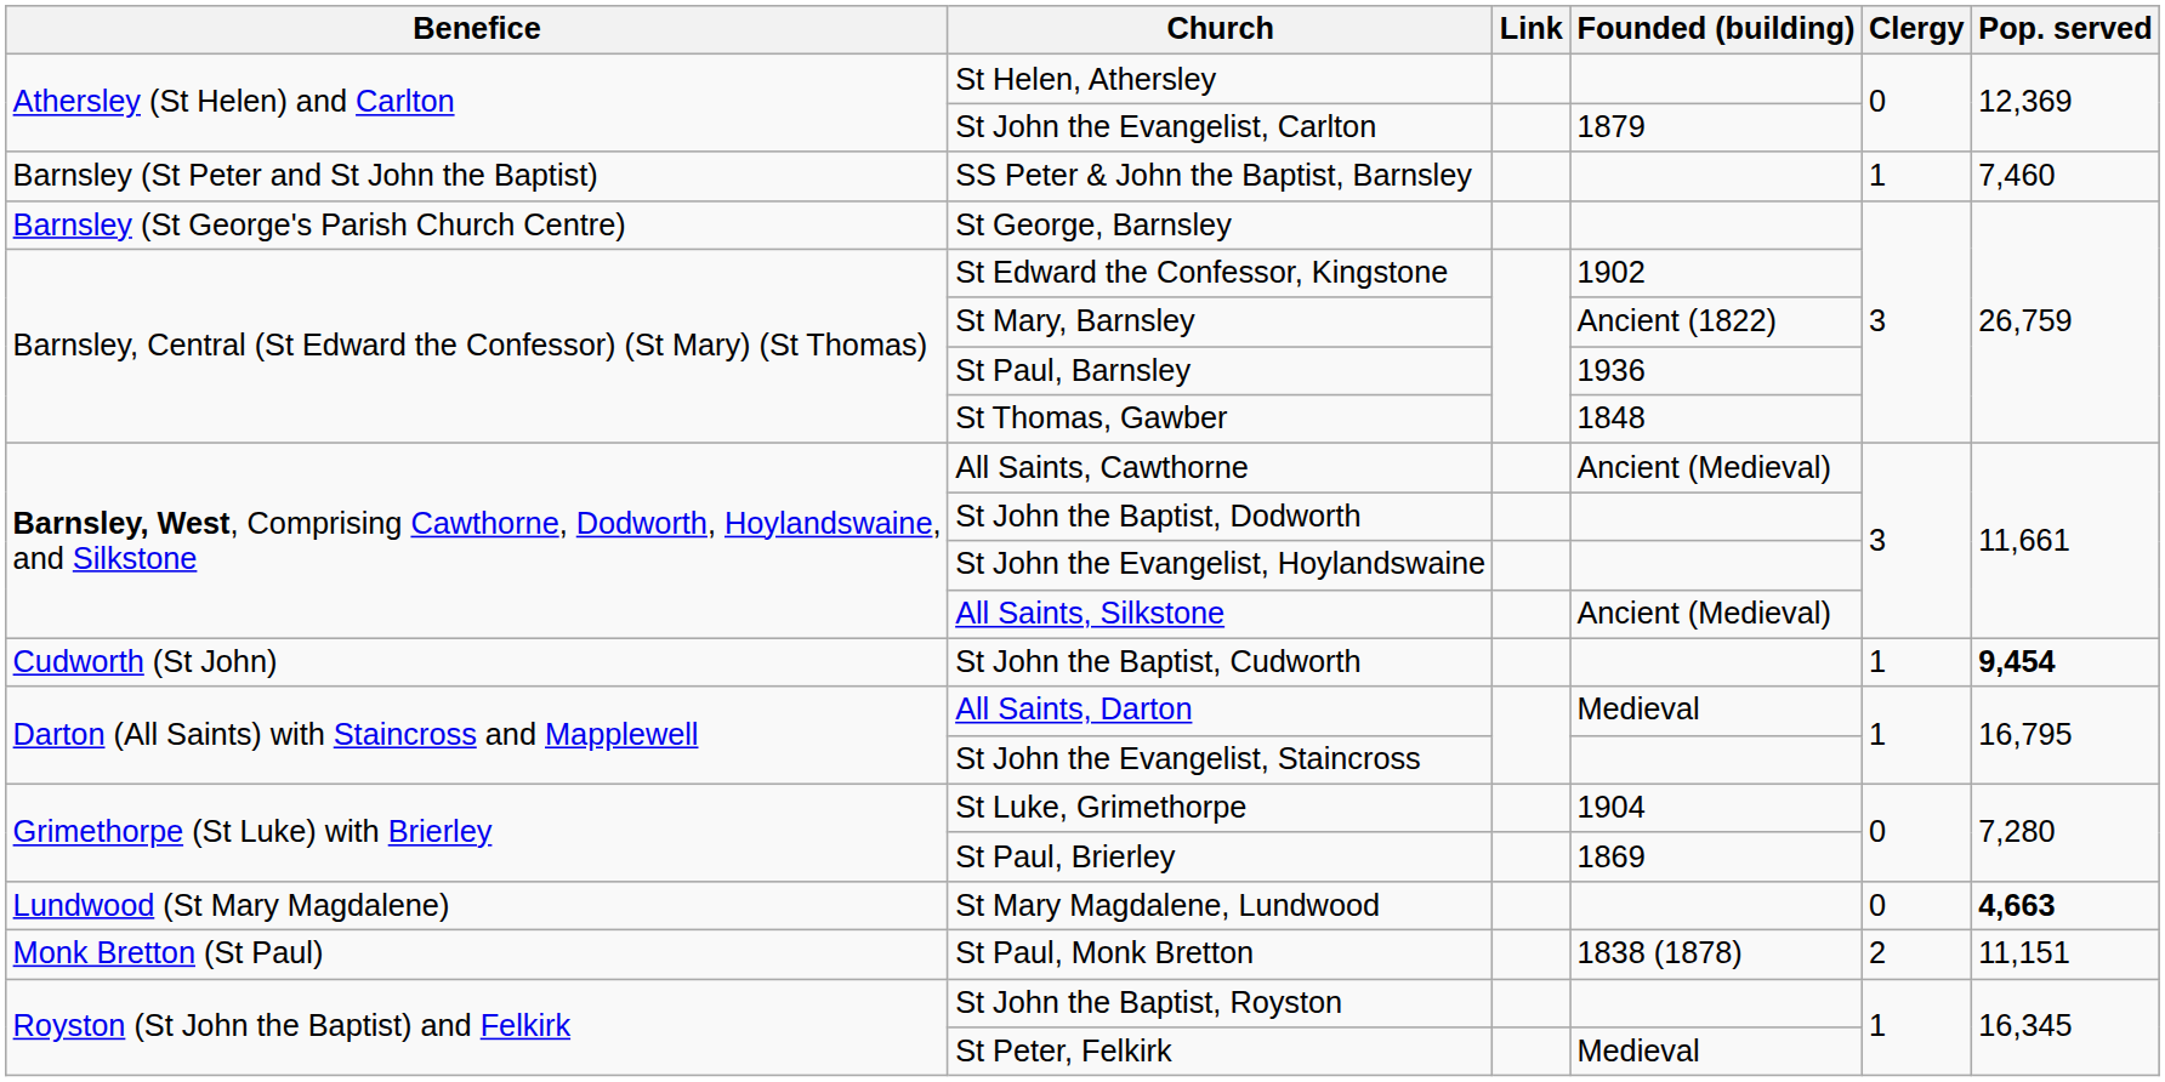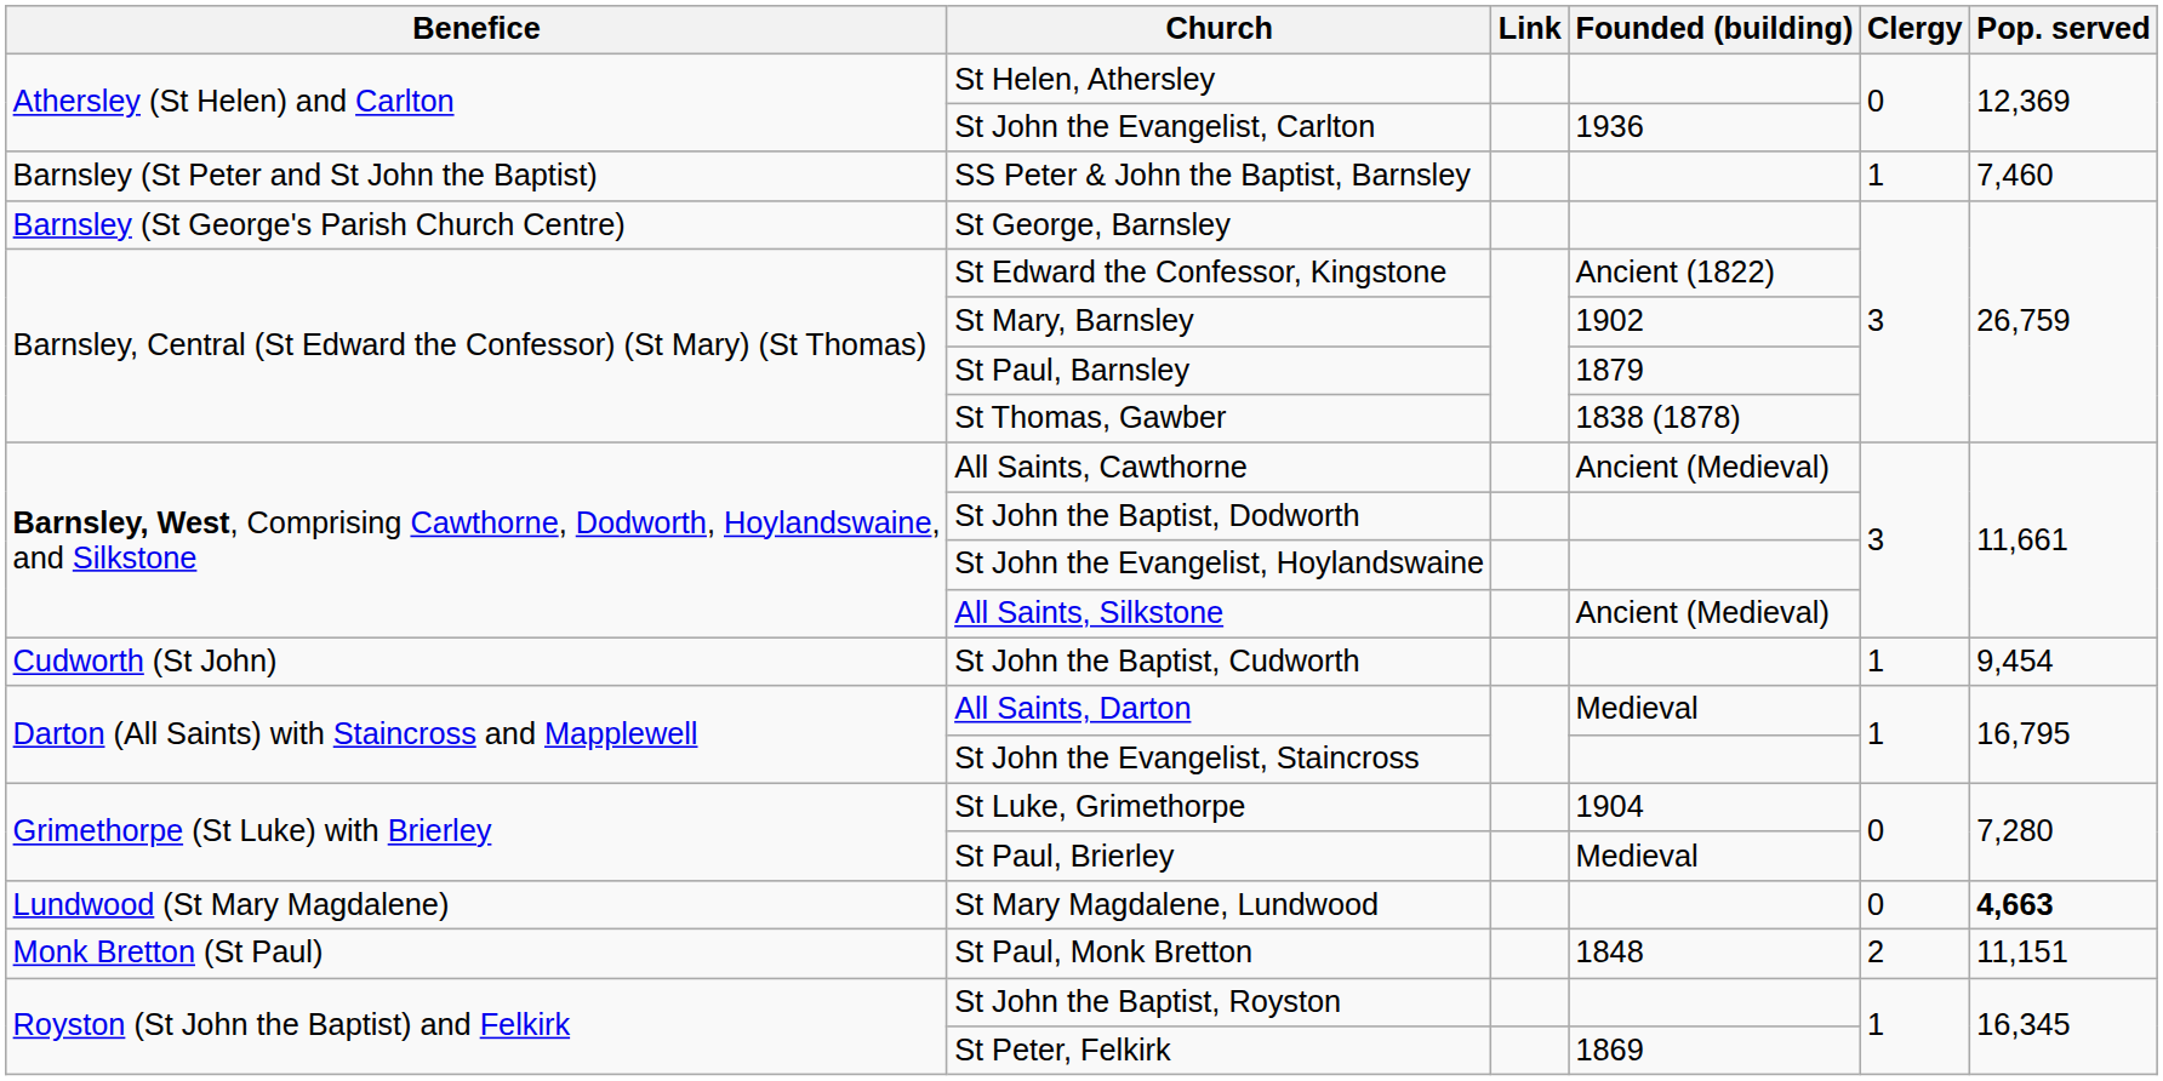St John the Evangelist, Carlton | Founded (building): 1879 -> 1936
St Edward the Confessor, Kingstone | Founded (building): 1902 -> Ancient (1822)
St Mary, Barnsley | Founded (building): Ancient (1822) -> 1902
St Paul, Barnsley | Founded (building): 1936 -> 1879
St Thomas, Gawber | Founded (building): 1848 -> 1838 (1878)
St John the Baptist, Cudworth | Pop. served: bold -> normal
St Paul, Brierley | Founded (building): 1869 -> Medieval
St Paul, Monk Bretton | Founded (building): 1838 (1878) -> 1848
St Peter, Felkirk | Founded (building): Medieval -> 1869
